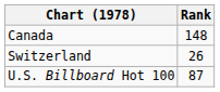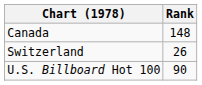U.S. Billboard Hot 100 | Rank: 87 -> 90
